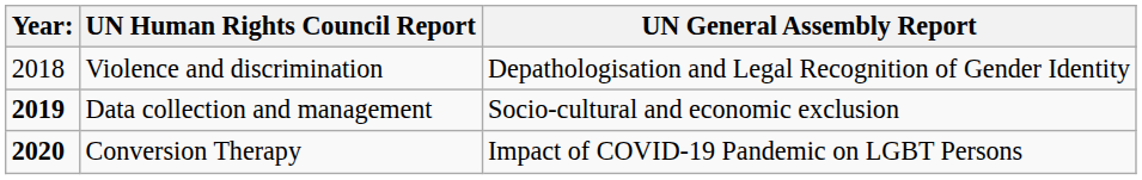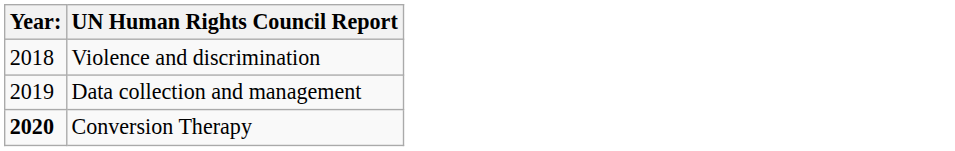- column: UN General Assembly Report | Depathologisation and Legal Recognition of Gender Identity | Socio-cultural and economic exclusion | Impact of COVID-19 Pandemic on LGBT Persons
Data collection and management | Year:: bold -> normal
